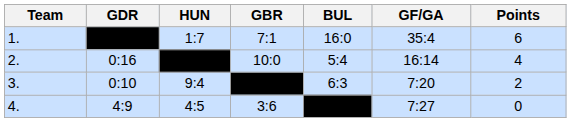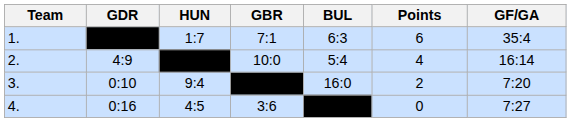columns swapped: GF/GA <-> Points
1. | BUL: 16:0 -> 6:3
2. | GDR: 0:16 -> 4:9
3. | BUL: 6:3 -> 16:0
4. | GDR: 4:9 -> 0:16
